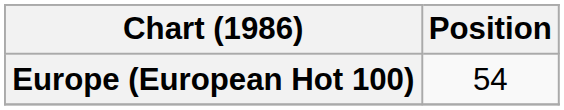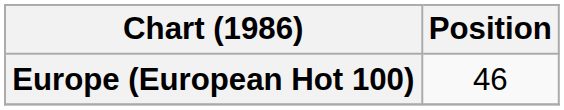Europe (European Hot 100) | Position: 54 -> 46
